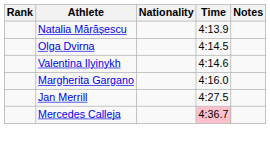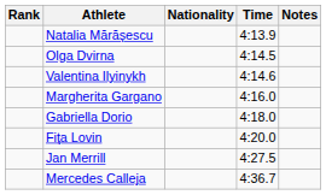+ row: Gabriella Dorio | 4:18.0
+ row: Fiţa Lovin | 4:20.0
Mercedes Calleja | Time: pink background -> no background
